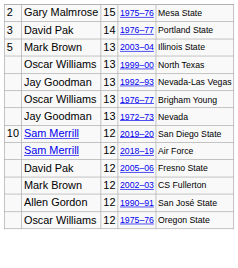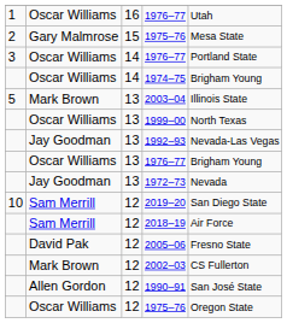+ row: 1 | Oscar Williams | 16 | 1976–77 | Utah
3 / 1976–77 | column 2: David Pak -> Oscar Williams
+ row: Oscar Williams | 14 | 1974–75 | Brigham Young
